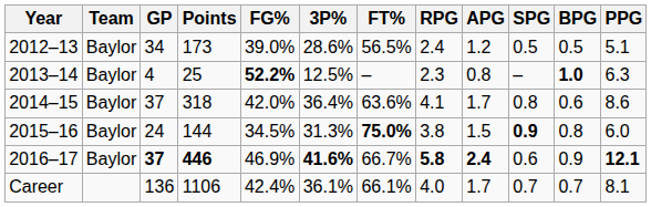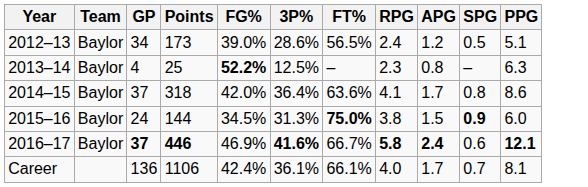- column: BPG | 0.5 | 1.0 | 0.6 | 0.8 | 0.9 | 0.7
